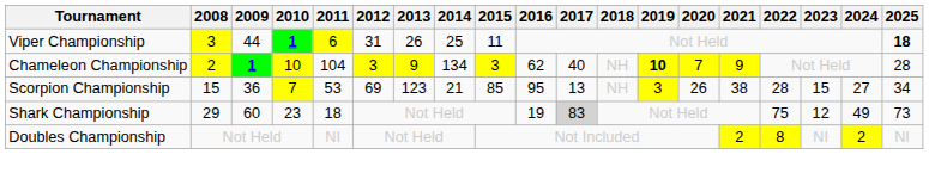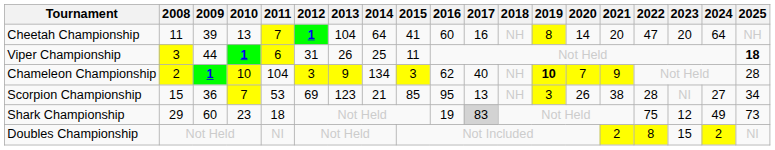+ row: Cheetah Championship | 11 | 39 | 13 | 7 | 1 | 104 | 64 | 41 | 60 | 16 | NH | 8 | 14 | 20 | 47 | 20 | 64 | NH
Scorpion Championship | 2023: 15 -> NI
Doubles Championship | 2023: NI -> 15
